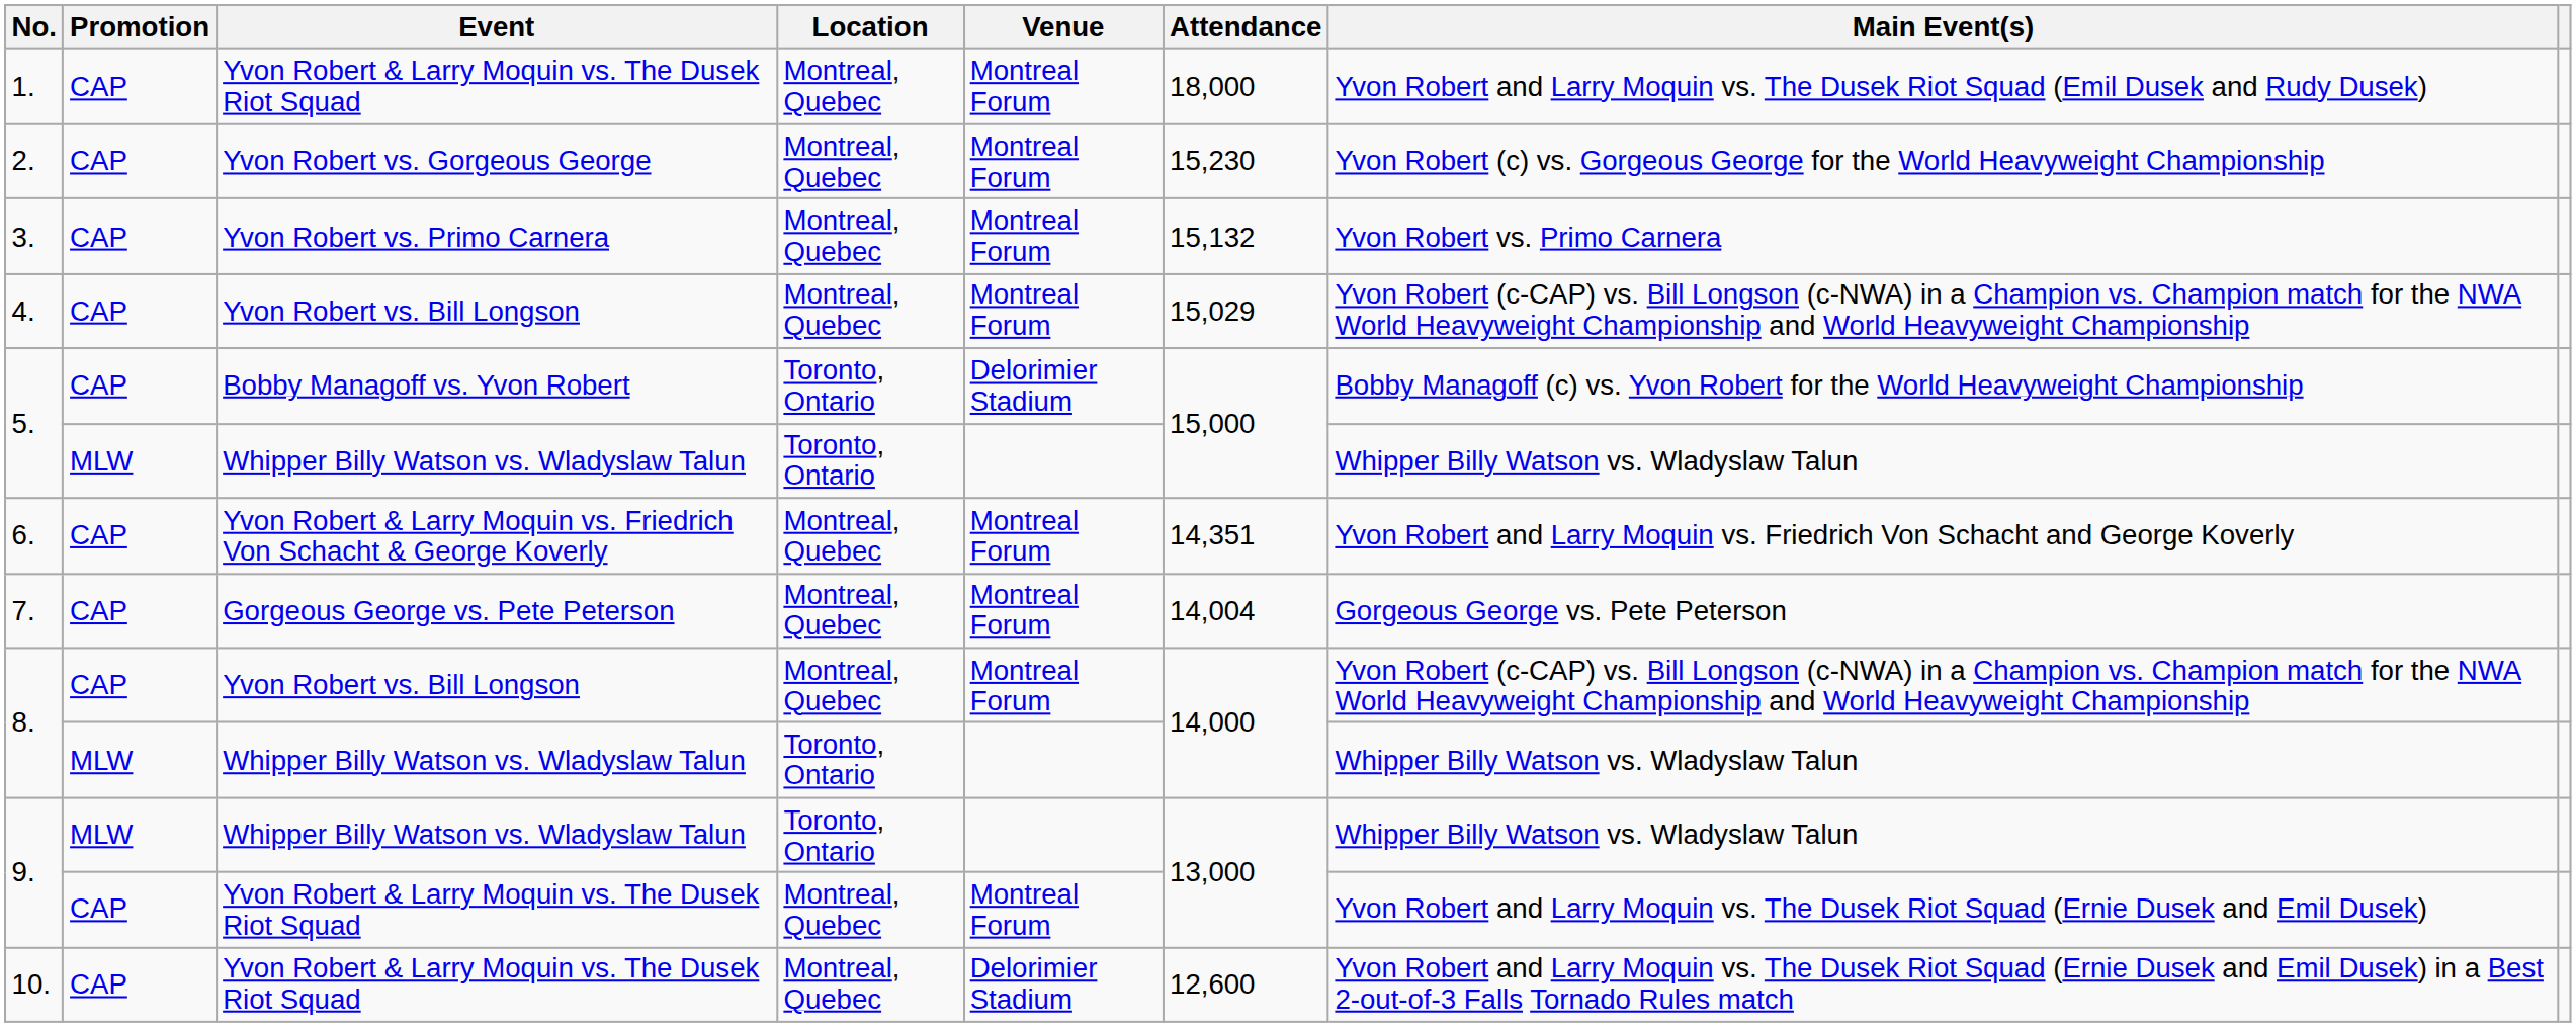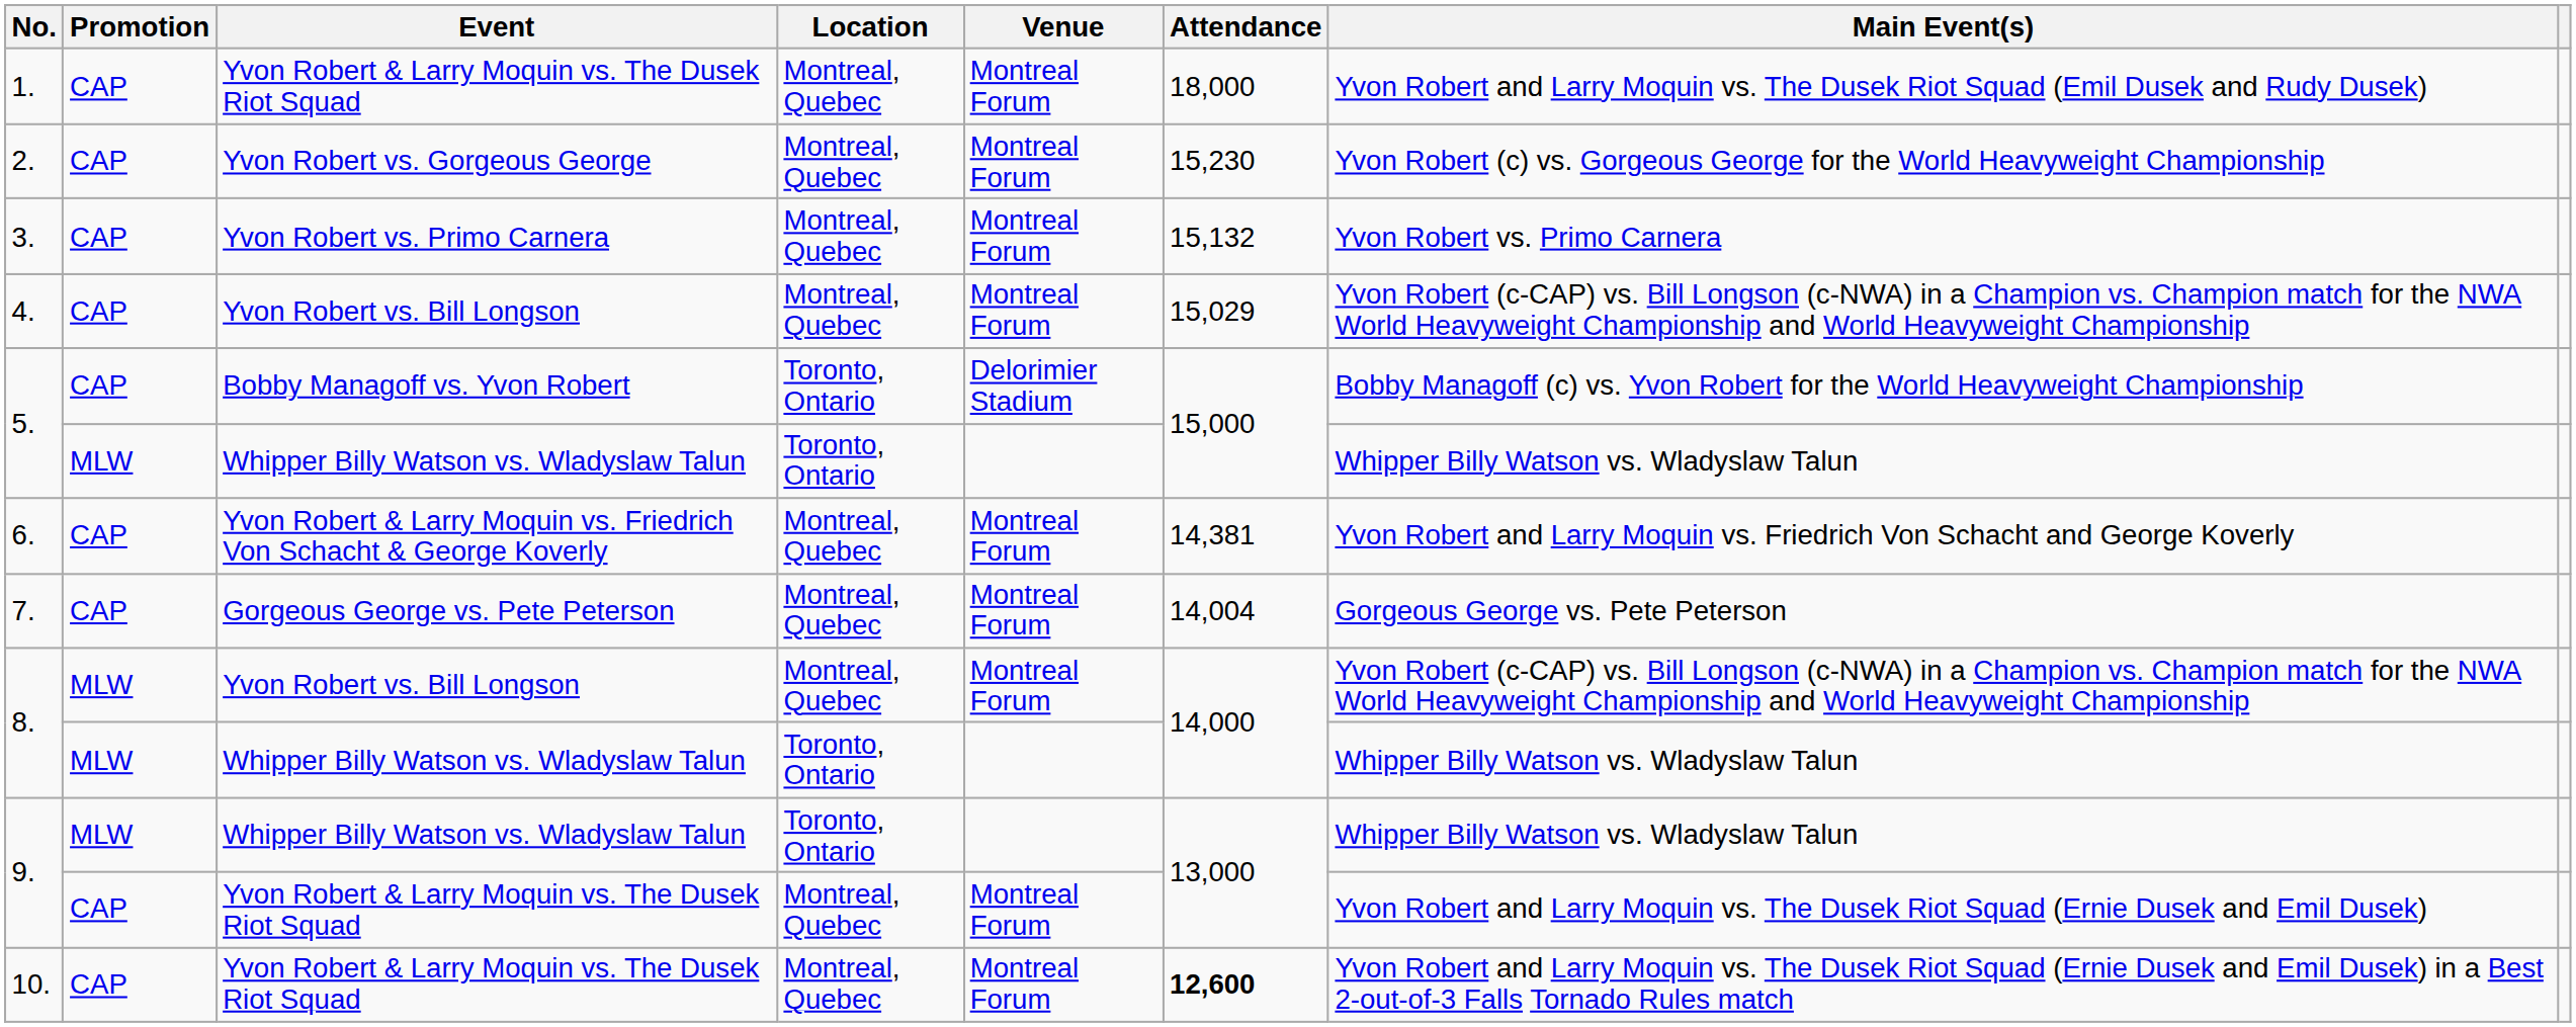6. | Attendance: 14,351 -> 14,381
8. / Yvon Robert vs. Bill Longson | Promotion: CAP -> MLW
10. | Venue: Delorimier Stadium -> Montreal Forum
10. | Attendance: normal -> bold
